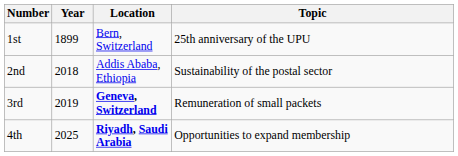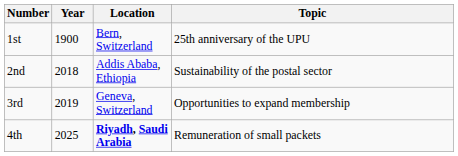1st | Year: 1899 -> 1900
3rd | Location: bold -> normal
3rd | Topic: Remuneration of small packets -> Opportunities to expand membership
4th | Topic: Opportunities to expand membership -> Remuneration of small packets
